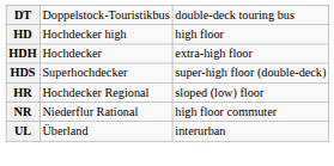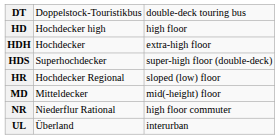+ row: MD | Mitteldecker | mid(-height) floor
